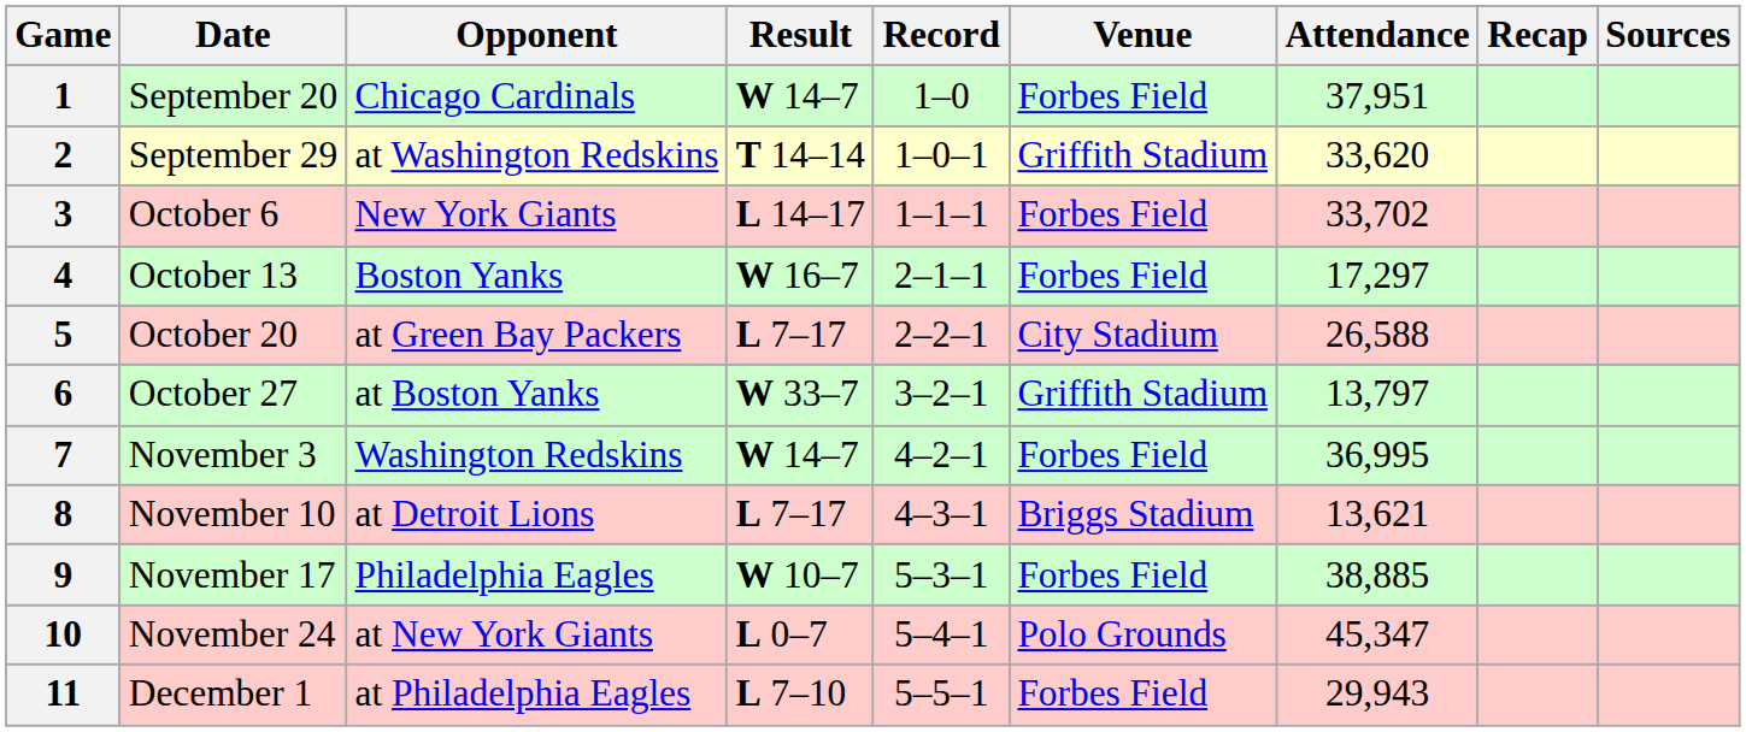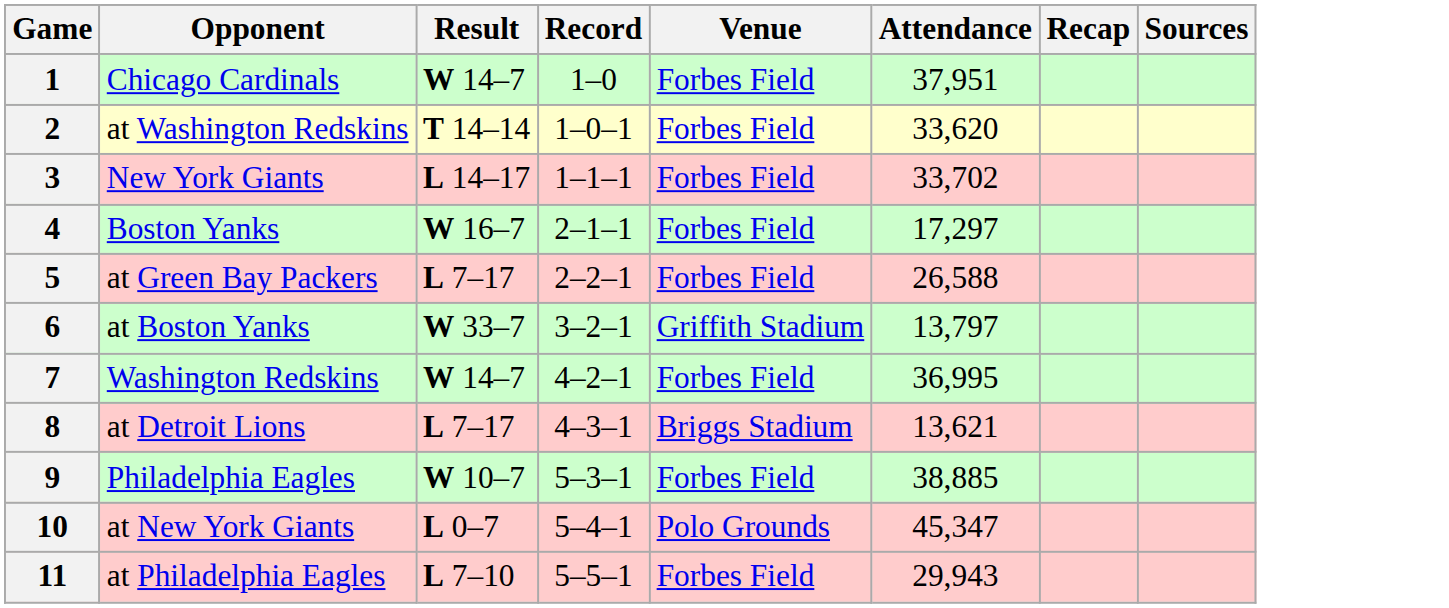- column: Date | September 20 | September 29 | October 6 | October 13 | October 20 | October 27 | November 3 | November 10 | November 17 | November 24 | December 1
2 | Venue: Griffith Stadium -> Forbes Field
5 | Venue: City Stadium -> Forbes Field
